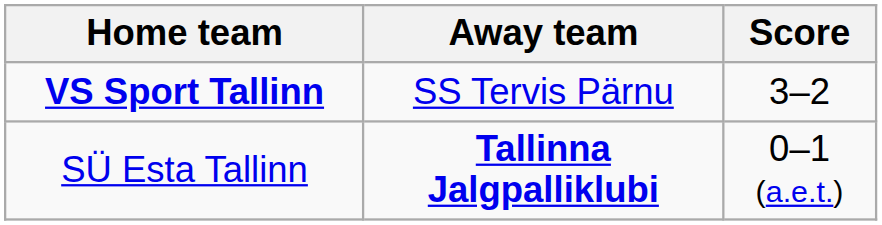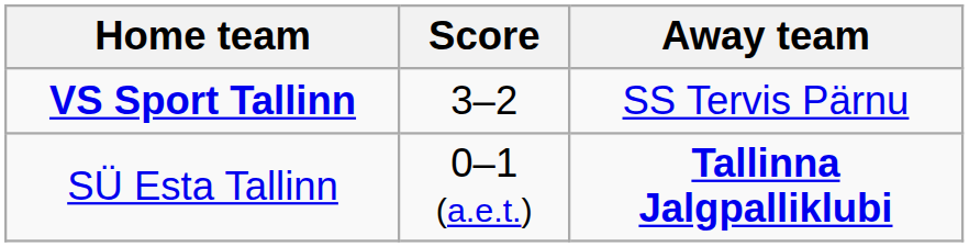columns swapped: Score <-> Away team
